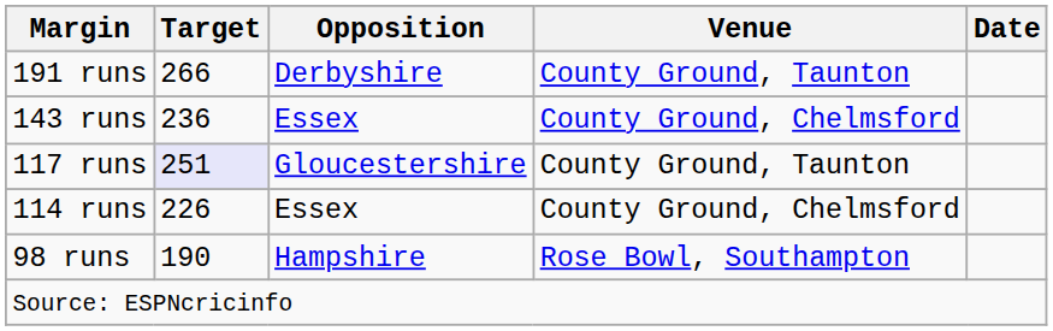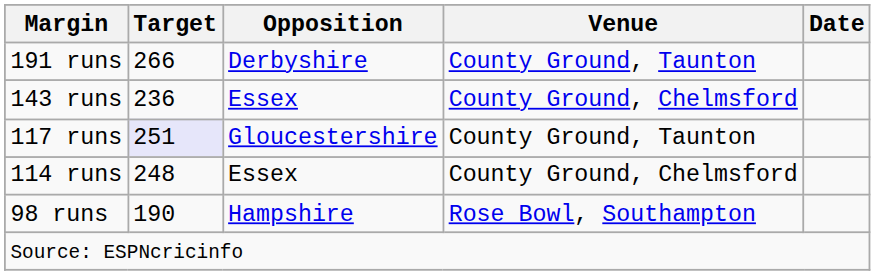114 runs | Target: 226 -> 248
